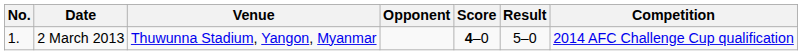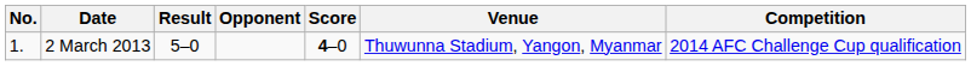columns swapped: Venue <-> Result
